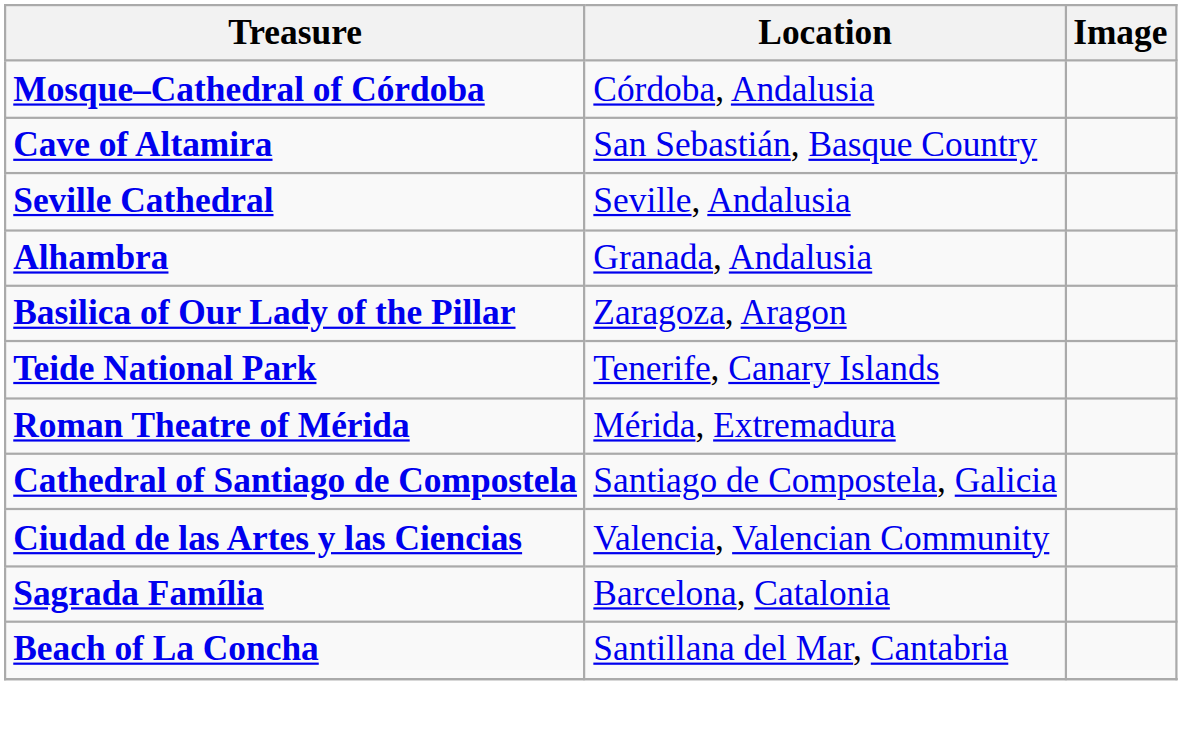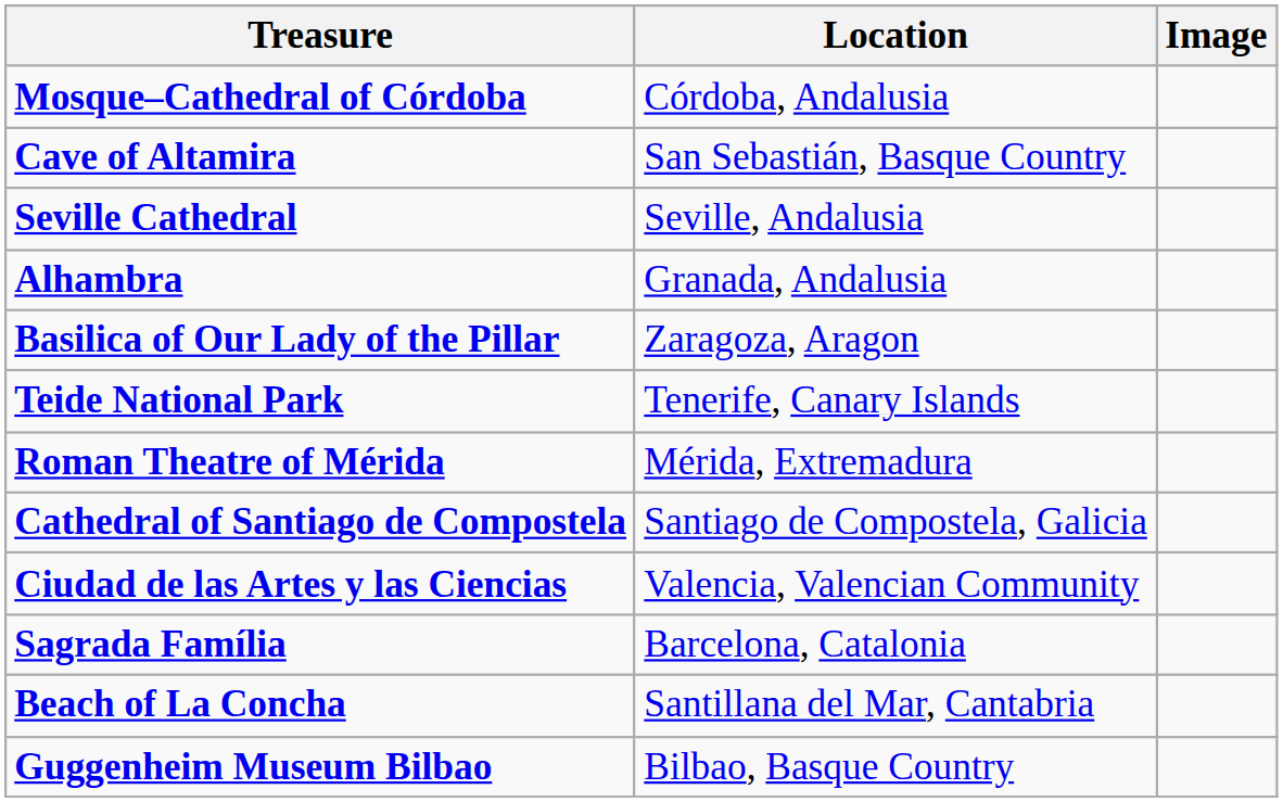+ row: Guggenheim Museum Bilbao | Bilbao, Basque Country
